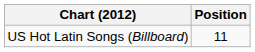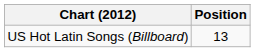US Hot Latin Songs (Billboard) | Position: 11 -> 13
